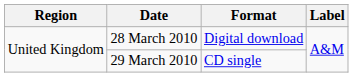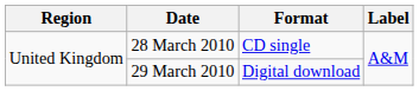28 March 2010 | Format: Digital download -> CD single
29 March 2010 | Format: CD single -> Digital download
